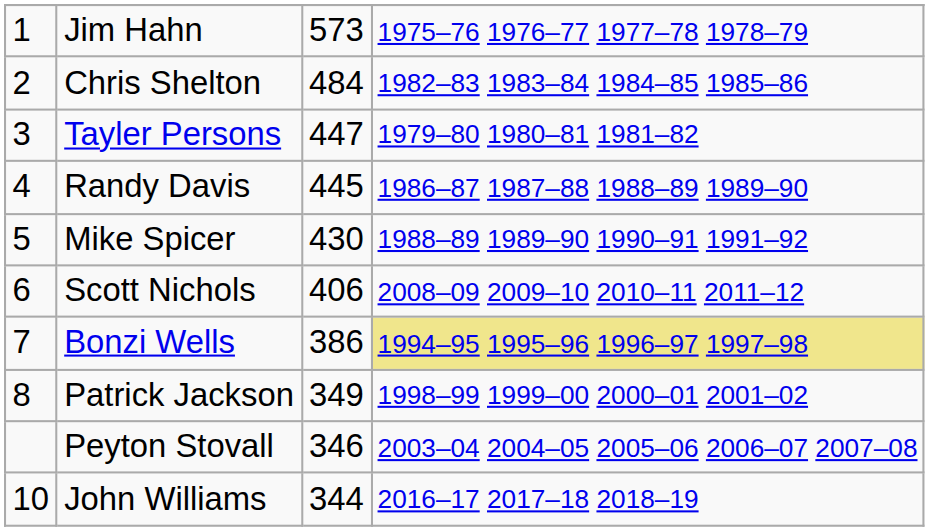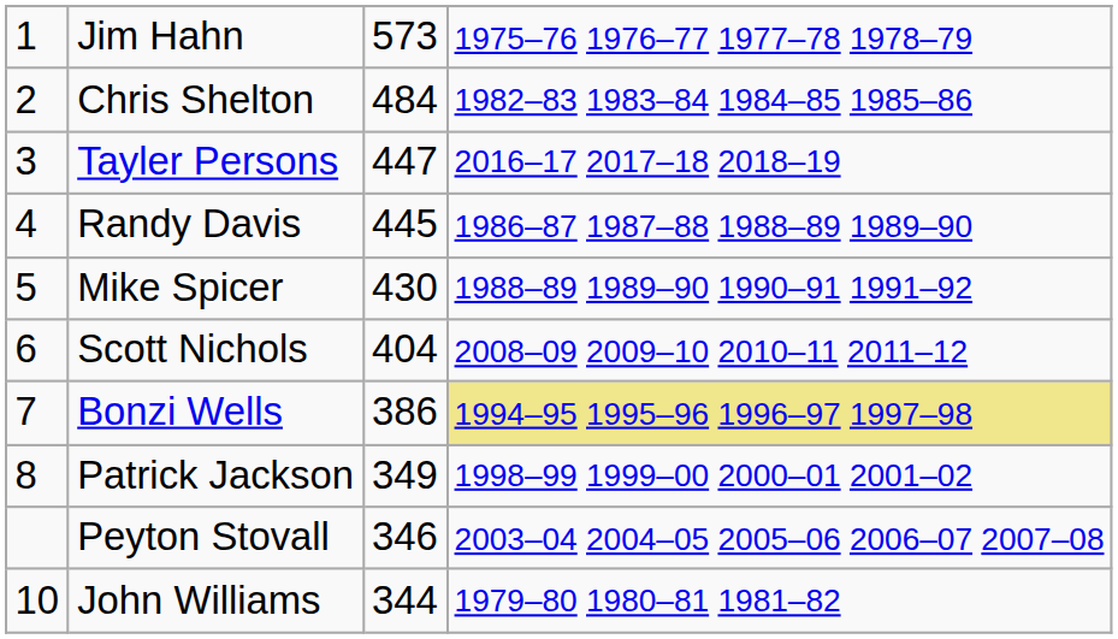Tayler Persons | column 4: 1979–80 1980–81 1981–82 -> 2016–17 2017–18 2018–19
Scott Nichols | column 3: 406 -> 404
John Williams | column 4: 2016–17 2017–18 2018–19 -> 1979–80 1980–81 1981–82
